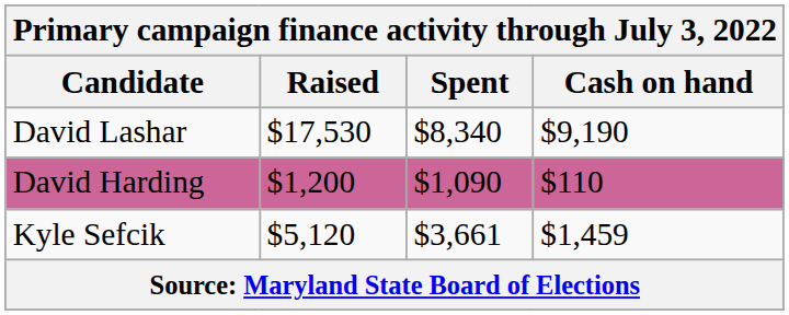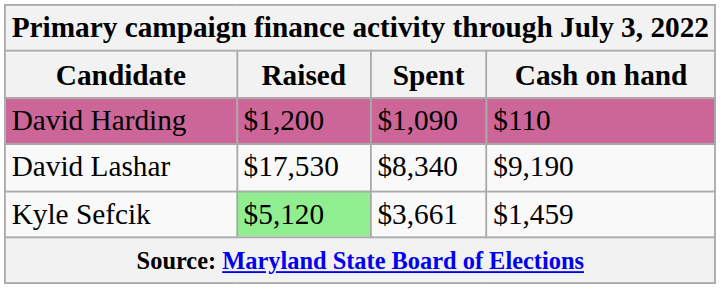rows swapped: David Harding <-> David Lashar
Kyle Sefcik | Raised: no background -> lightgreen background
